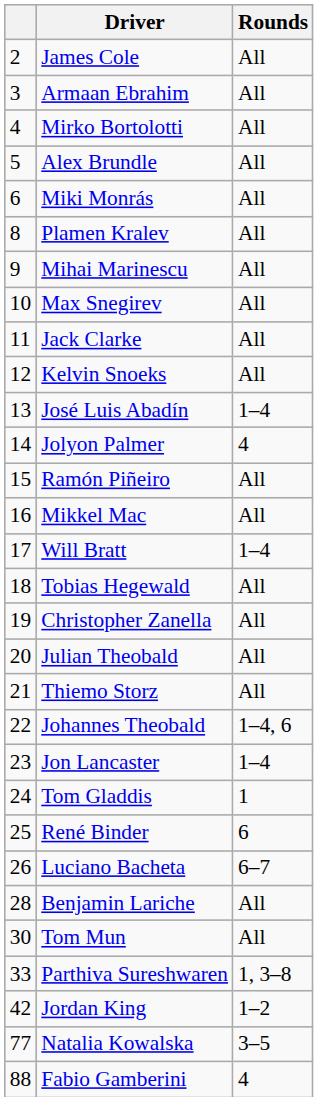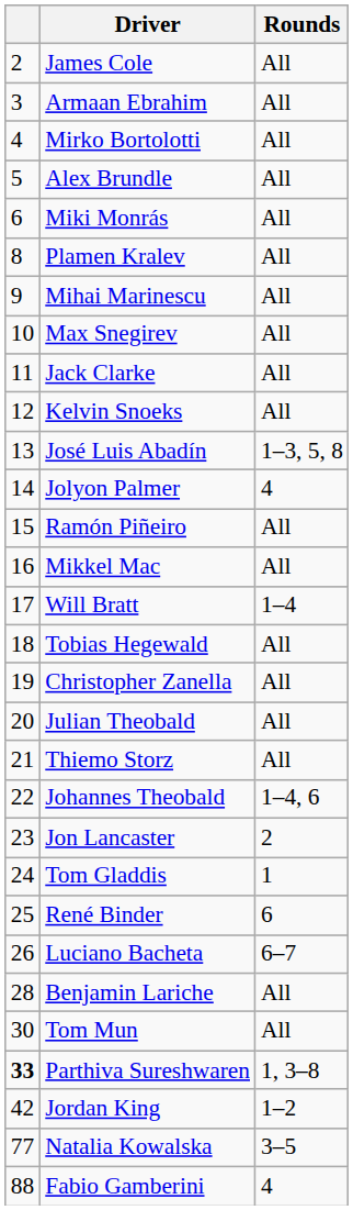José Luis Abadín | Rounds: 1–4 -> 1–3, 5, 8
Jon Lancaster | Rounds: 1–4 -> 2
Parthiva Sureshwaren | column 1: normal -> bold
